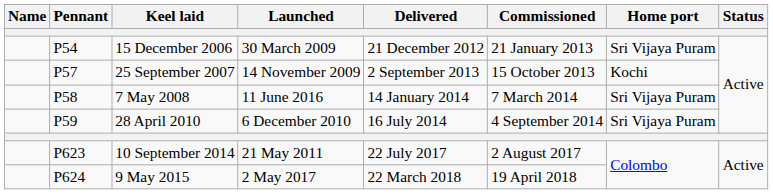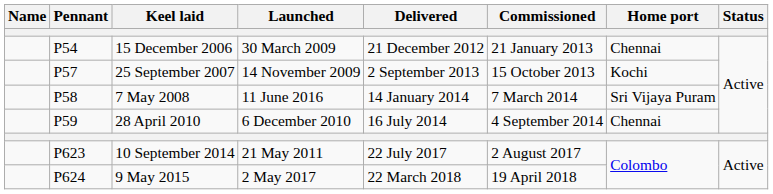15 December 2006 | Home port: Sri Vijaya Puram -> Chennai
28 April 2010 | Home port: Sri Vijaya Puram -> Chennai
